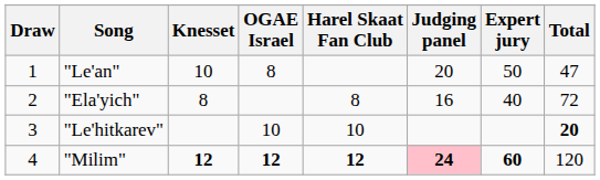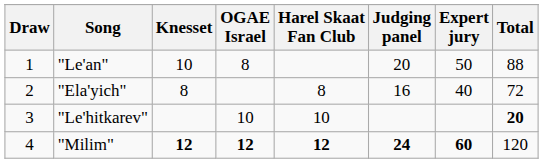"Le'an" | Total: 47 -> 88
"Milim" | Judging panel: pink background -> no background
